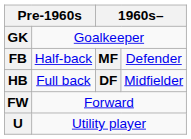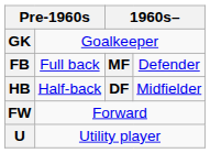FB | column 2: Half-back -> Full back
HB | column 2: Full back -> Half-back
